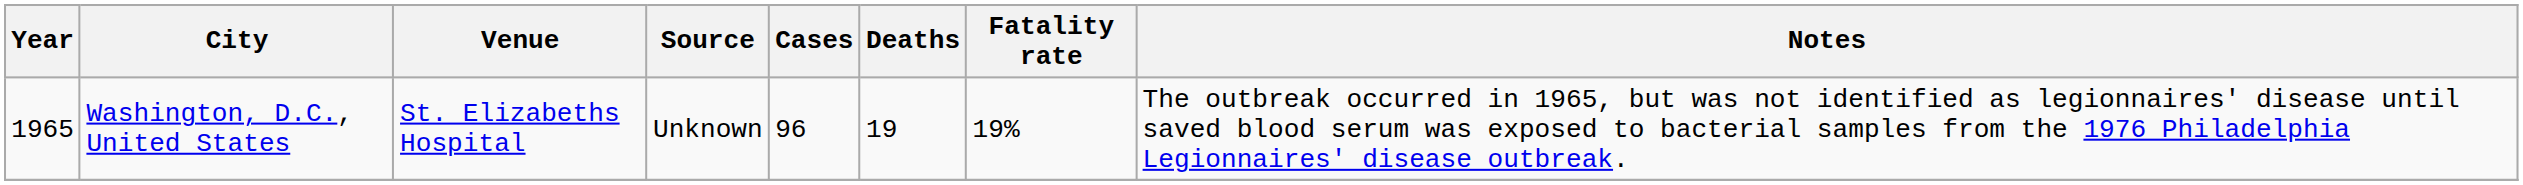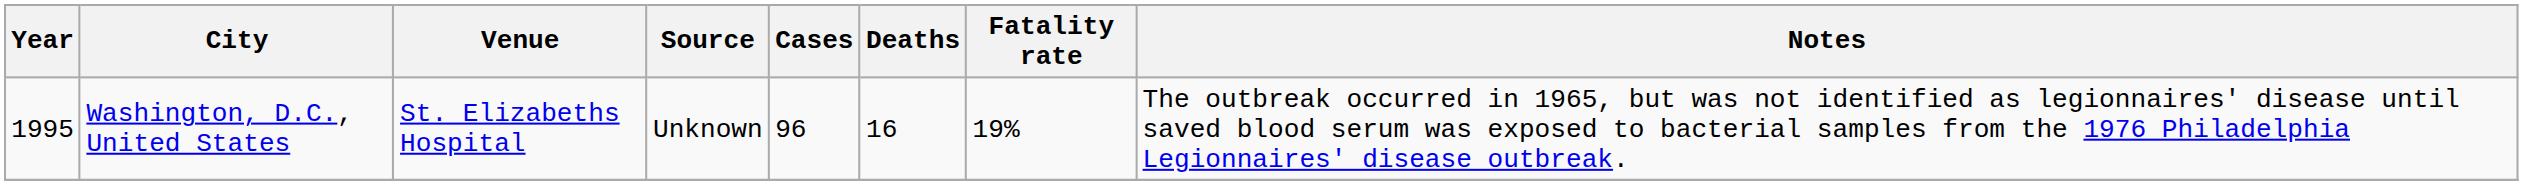Washington, D.C., United States | Year: 1965 -> 1995
Washington, D.C., United States | Deaths: 19 -> 16
